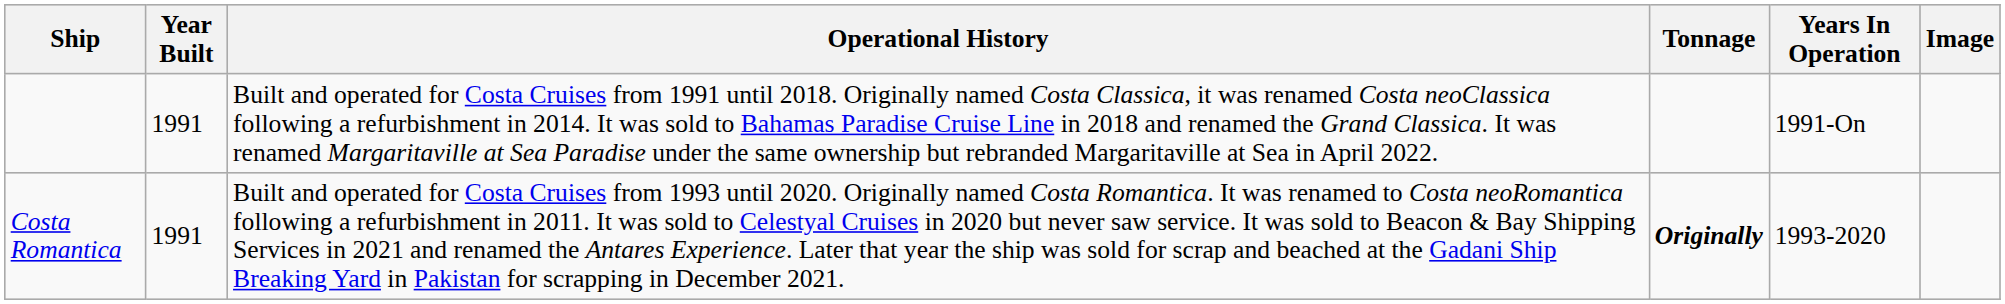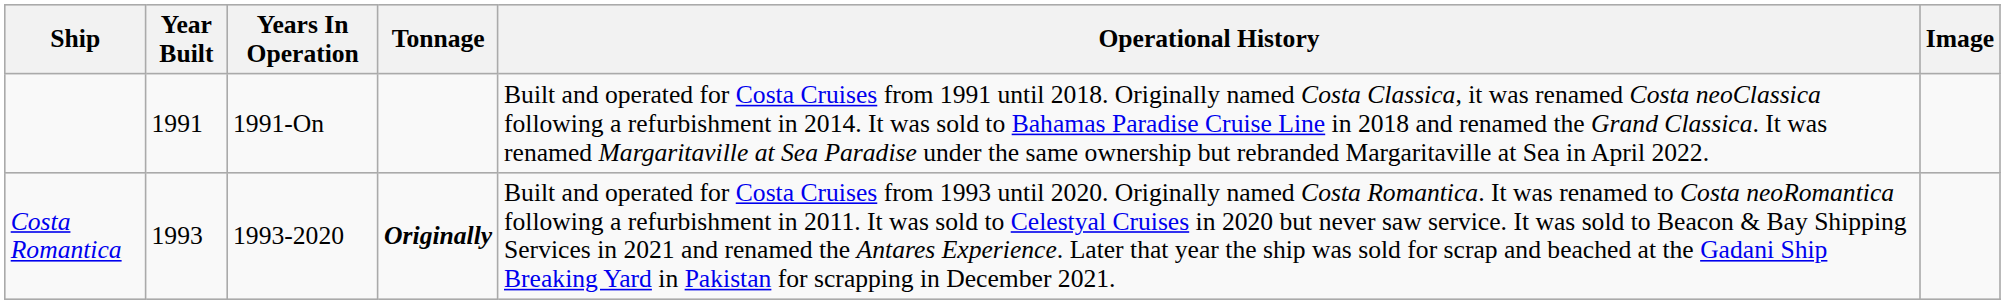columns swapped: Years In Operation <-> Operational History
Costa Romantica | Year Built: 1991 -> 1993
